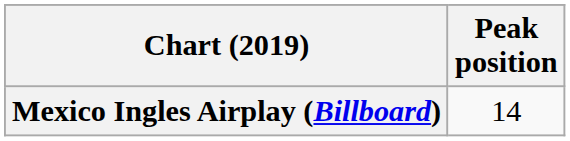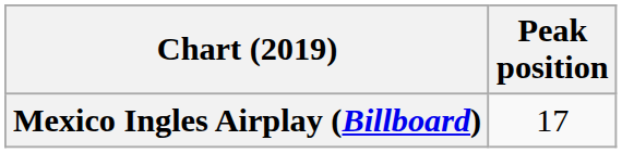Mexico Ingles Airplay (Billboard) | Peak position: 14 -> 17
